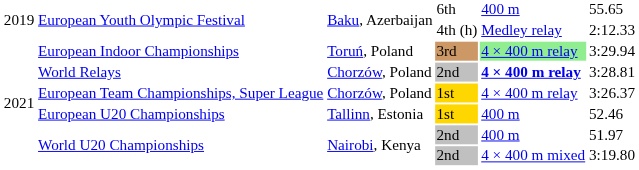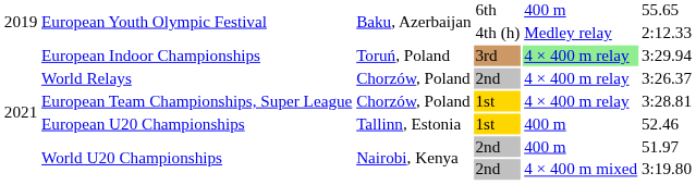World Relays | column 5: bold -> normal
World Relays | column 6: 3:28.81 -> 3:26.37
European Team Championships, Super League | column 6: 3:26.37 -> 3:28.81
